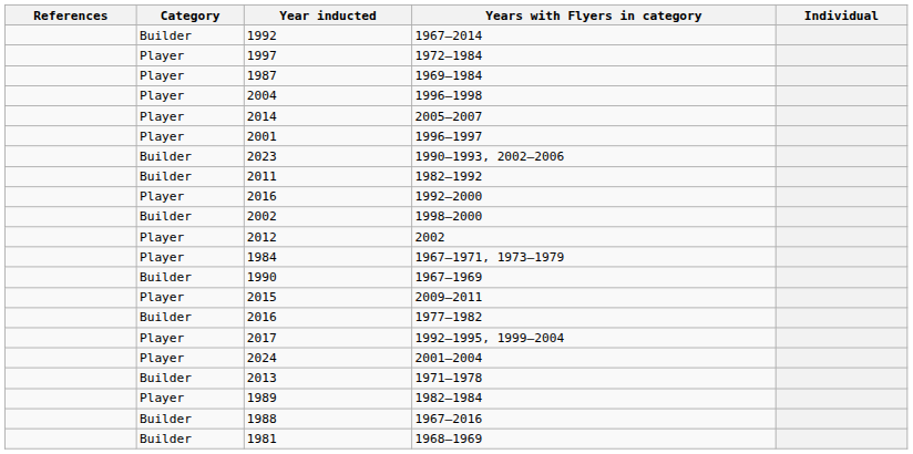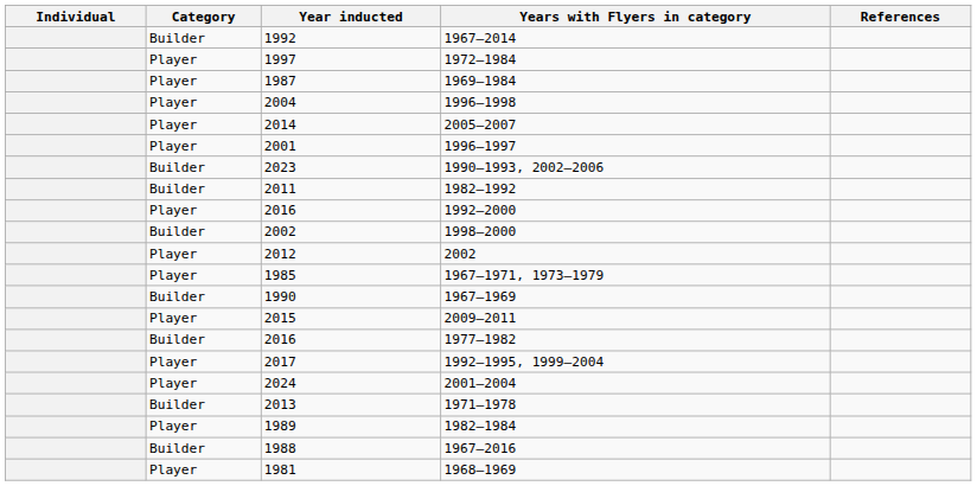columns swapped: Individual <-> References
1967–1971, 1973–1979 | Year inducted: 1984 -> 1985
1968–1969 | Category: Builder -> Player
